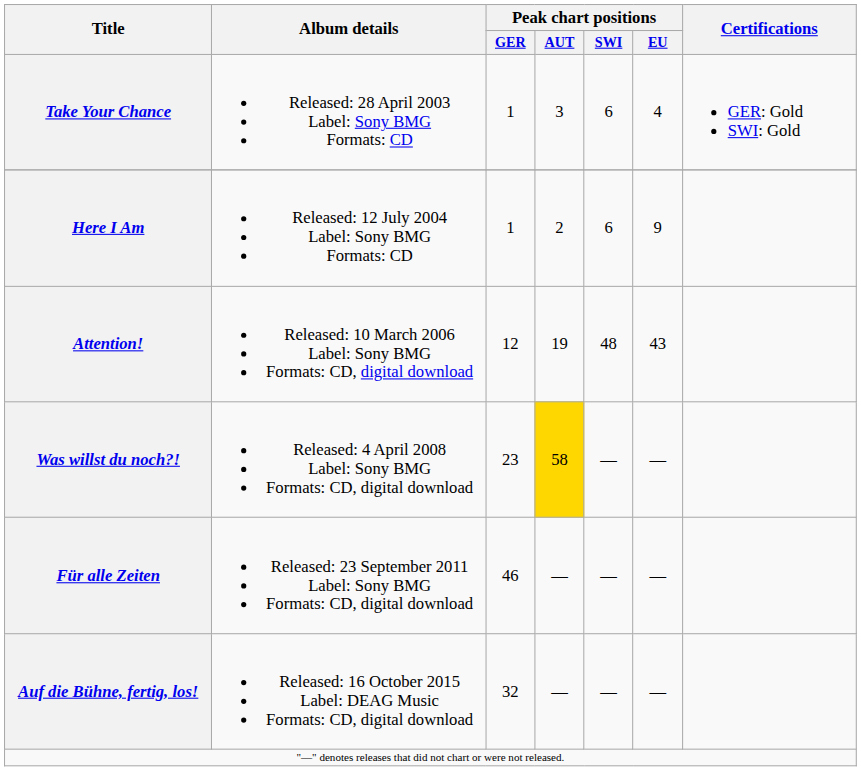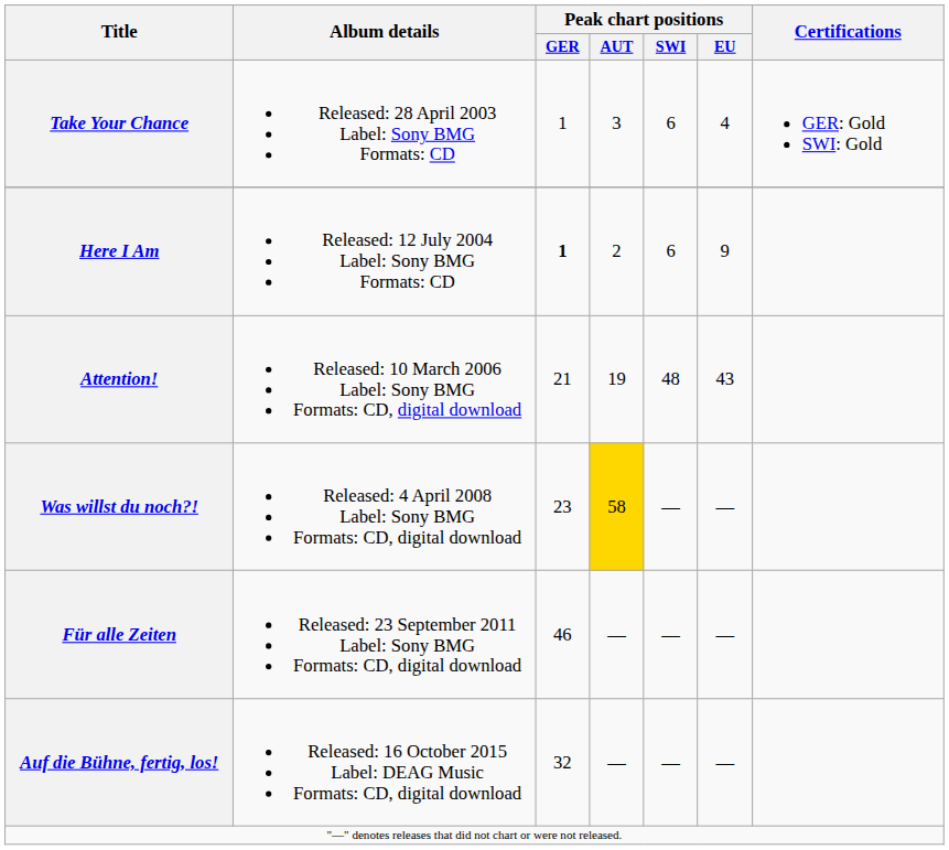Here I Am | Peak chart positions / GER: normal -> bold
Attention! | Peak chart positions / GER: 12 -> 21
